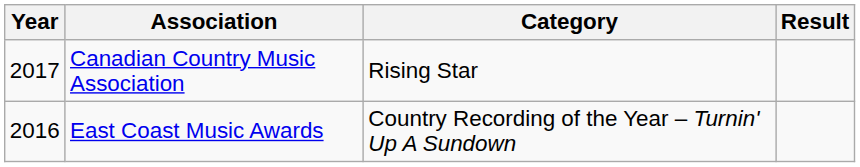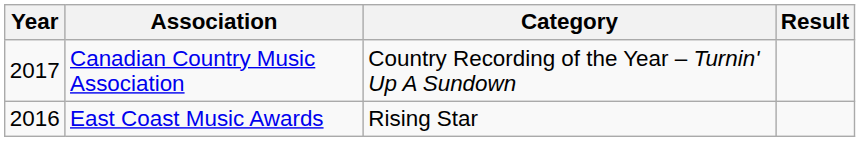Canadian Country Music Association | Category: Rising Star -> Country Recording of the Year – Turnin' Up A Sundown
East Coast Music Awards | Category: Country Recording of the Year – Turnin' Up A Sundown -> Rising Star
